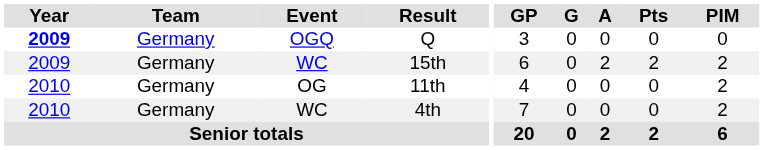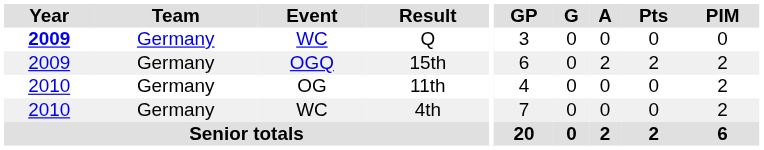Q | Event: OGQ -> WC
15th | Event: WC -> OGQ
